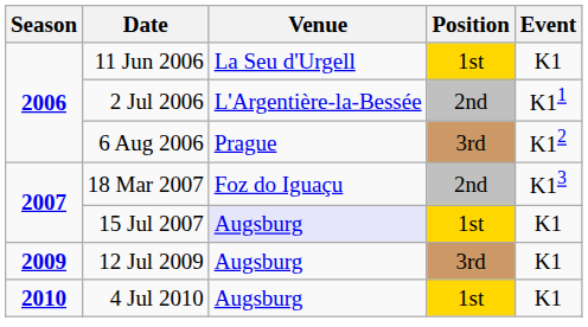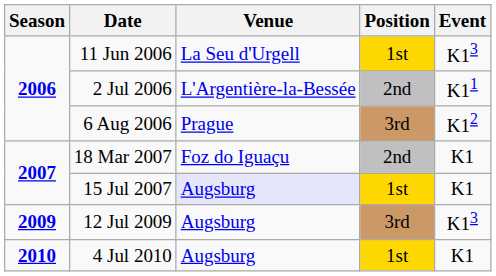11 Jun 2006 | Event: K1 -> K13
18 Mar 2007 | Event: K13 -> K1
12 Jul 2009 | Event: K1 -> K13
